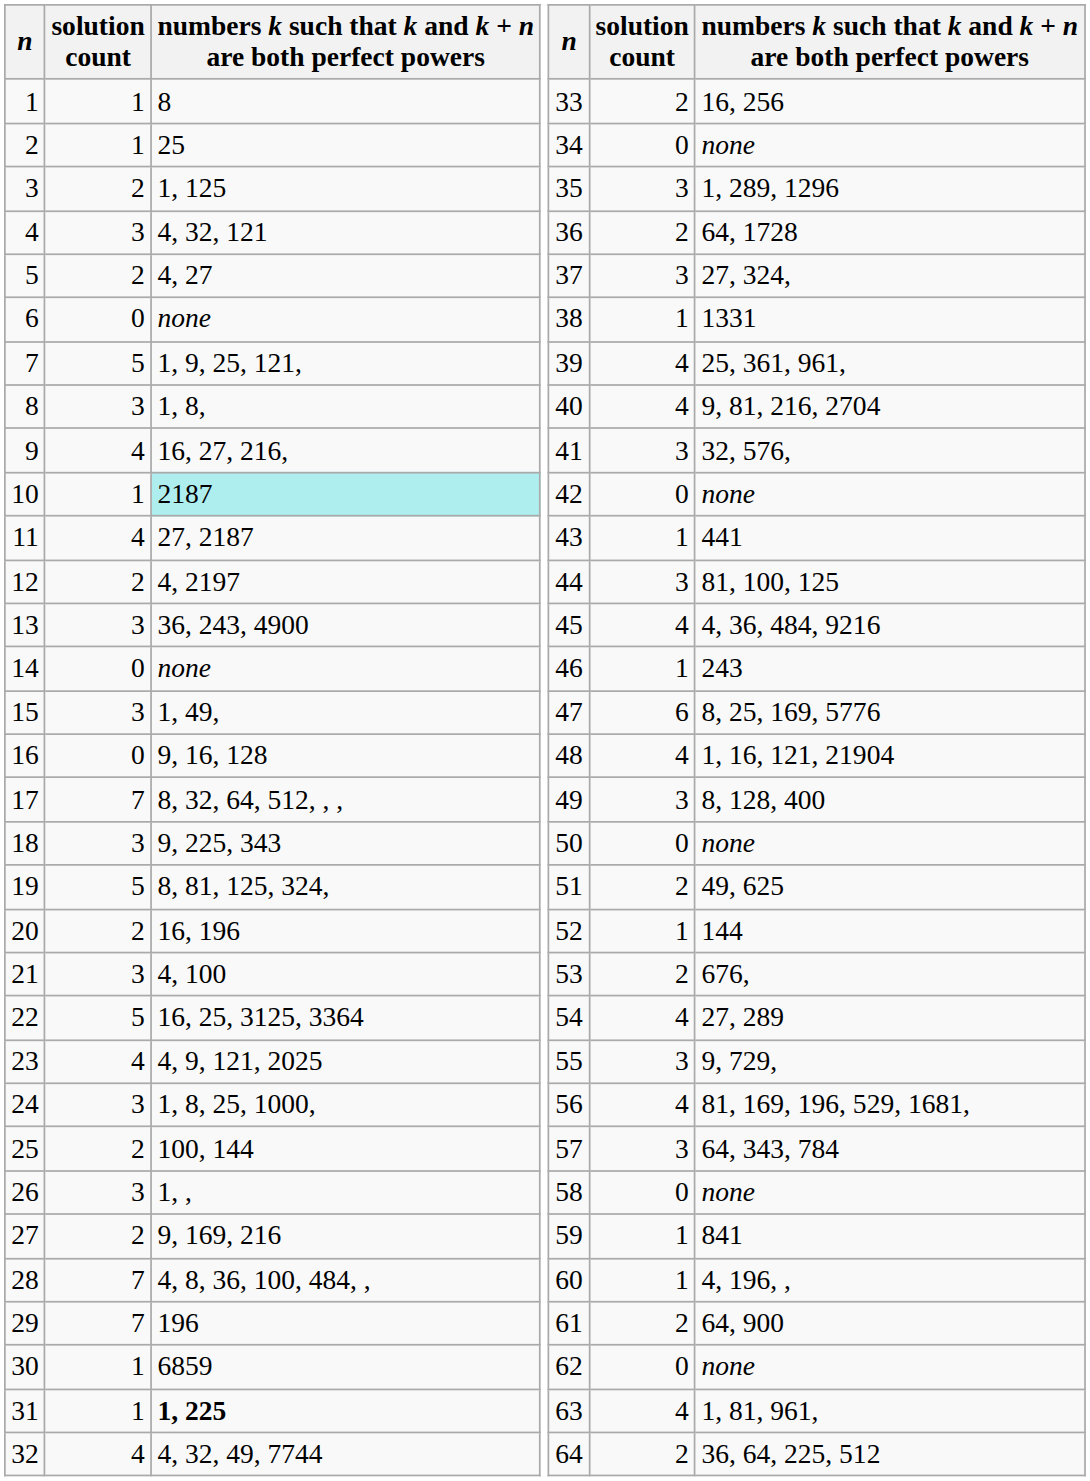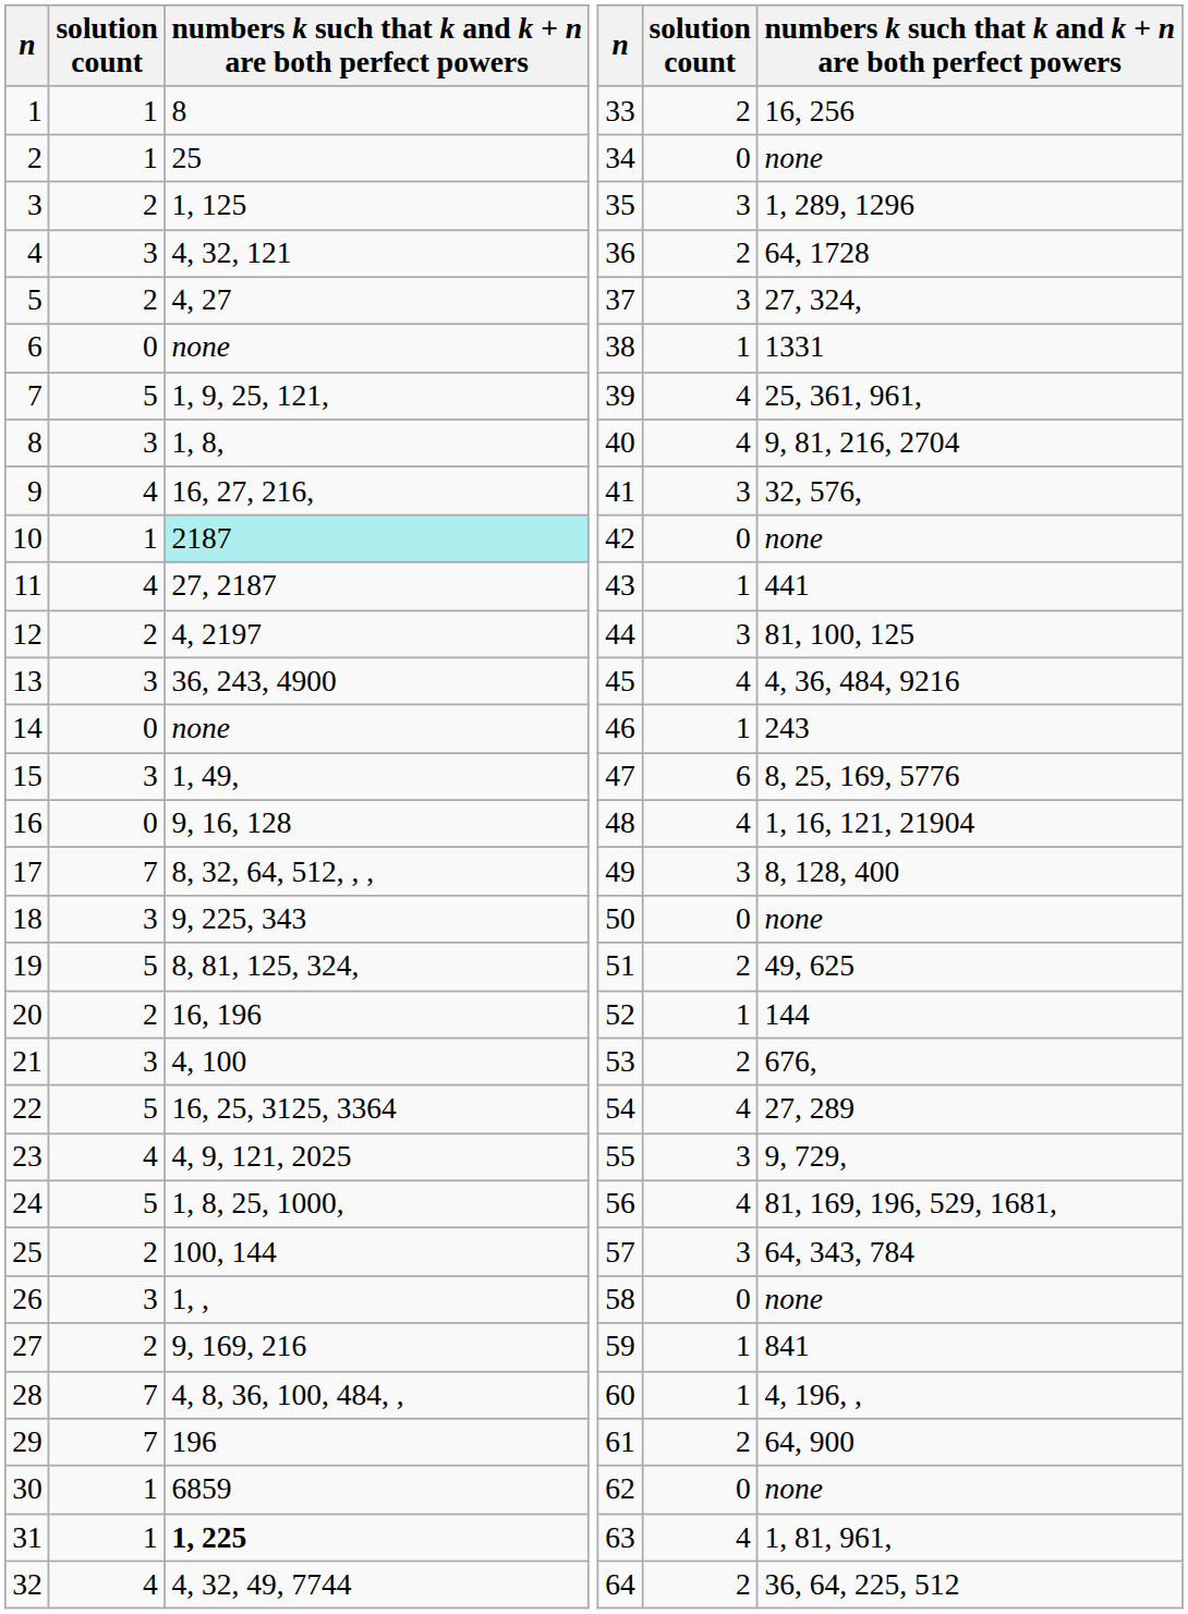24 | column 2: 3 -> 5
